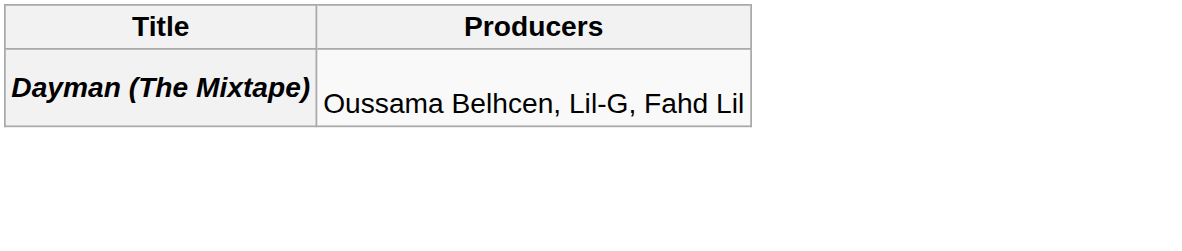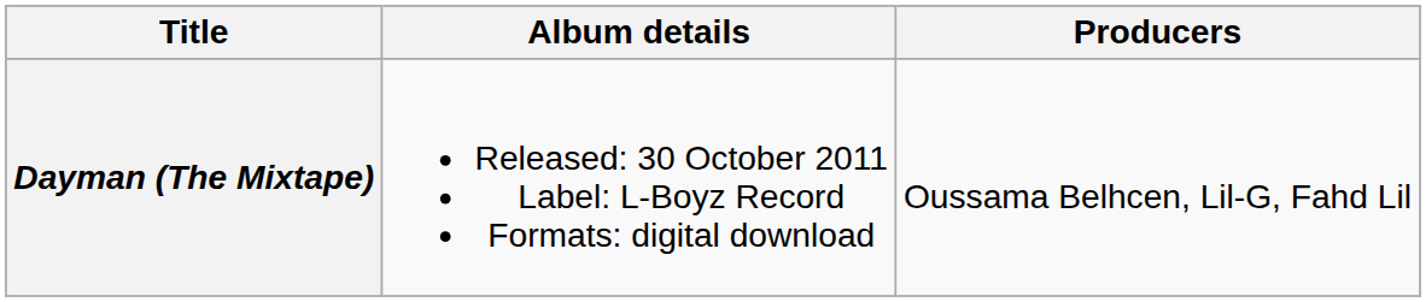+ column: Album details | Released: 30 October 2011 Label: L-Boyz Record Formats: digital download
